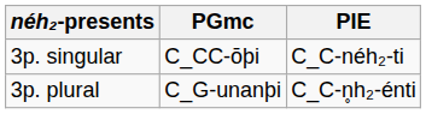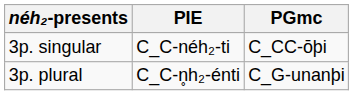columns swapped: PIE <-> PGmc
